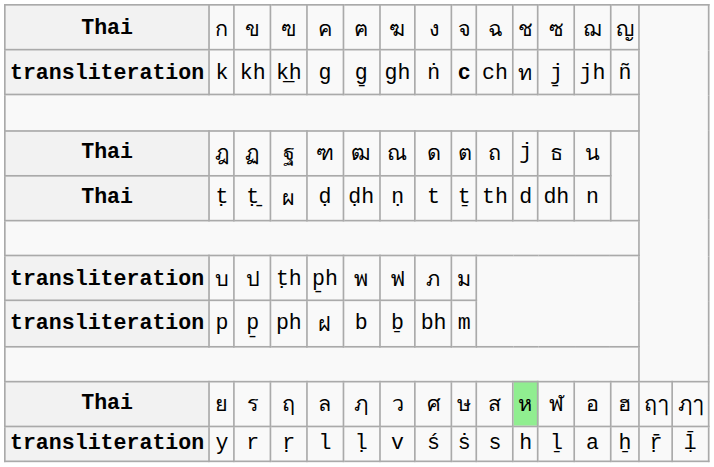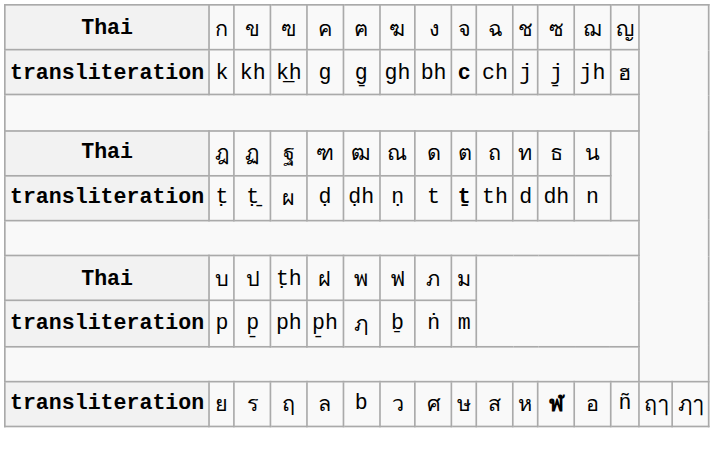k | column 8: ṅ -> bh
k | column 11: ท -> j
k | column 14: ñ -> ฮ
ฎ | column 11: j -> ท
ṭ | column 1: Thai -> transliteration
ṭ | column 9: normal -> bold
บ | column 1: transliteration -> Thai
บ | column 5: p̱h -> ฝ
p | column 5: ฝ -> p̱h
p | column 6: b -> ฦ
p | column 8: bh -> ṅ
ย | column 1: Thai -> transliteration
ย | column 6: ฦ -> b
ย | column 11: lightgreen background -> no background
ย | column 12: normal -> bold
ย | column 14: ฮ -> ñ
- row: transliteration | y | r | ṛ | l | ḷ | v | ś | ṡ | s | h | ḻ | a | ẖ | ṝ | ḹ
